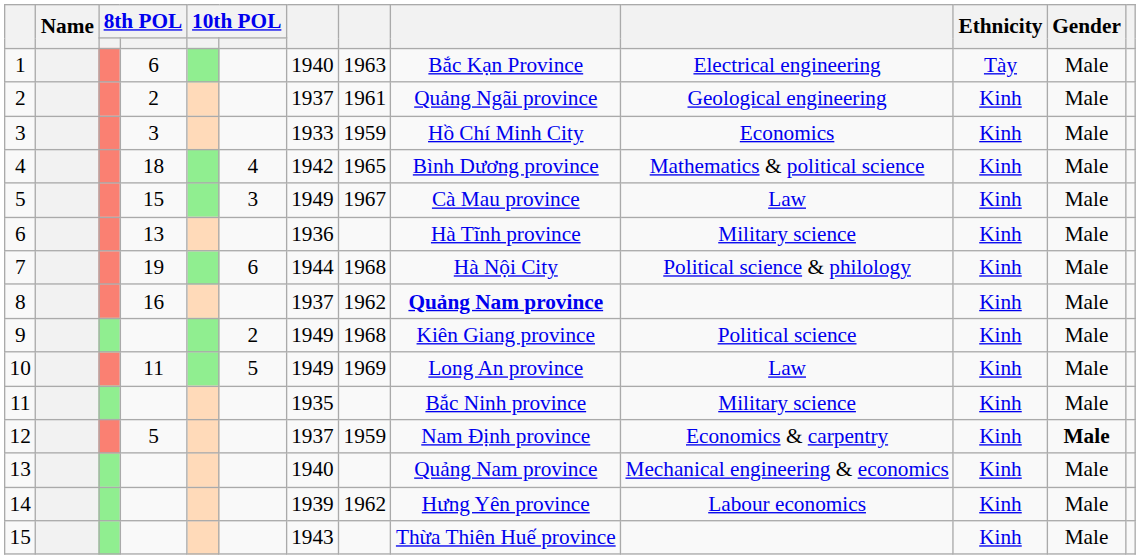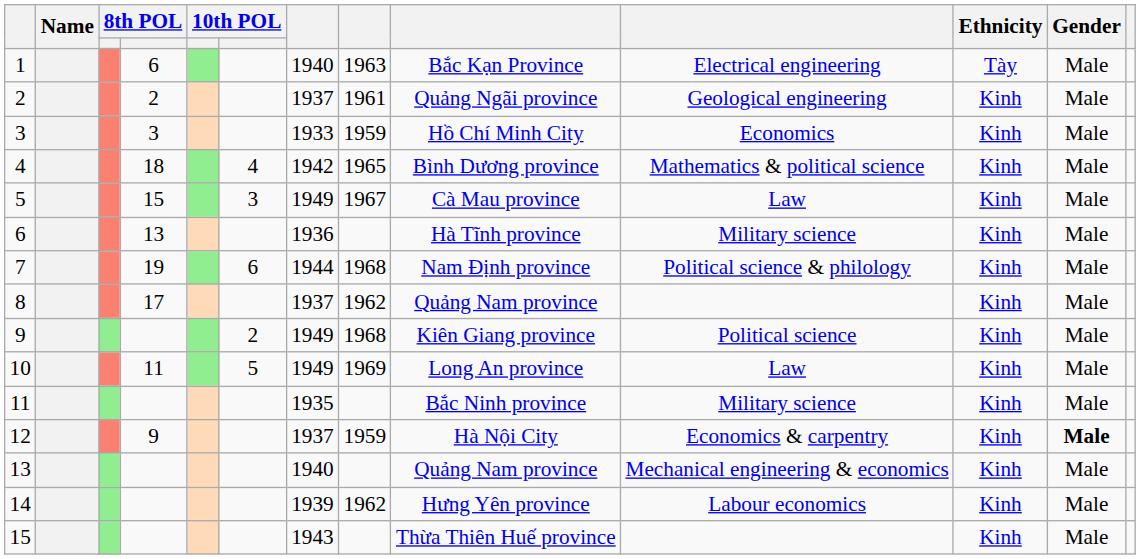7 | column 9: Hà Nội City -> Nam Định province
8 | column 4: 16 -> 17
8 | column 9: bold -> normal
12 | column 4: 5 -> 9
12 | column 9: Nam Định province -> Hà Nội City
